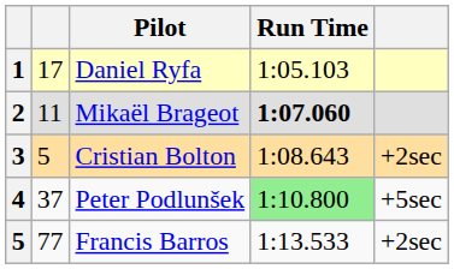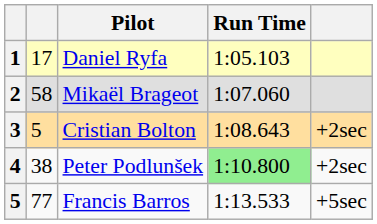Mikaël Brageot | column 2: 11 -> 58
Mikaël Brageot | Run Time: bold -> normal
Peter Podlunšek | column 2: 37 -> 38
Peter Podlunšek | column 5: +5sec -> +2sec
Francis Barros | column 5: +2sec -> +5sec
